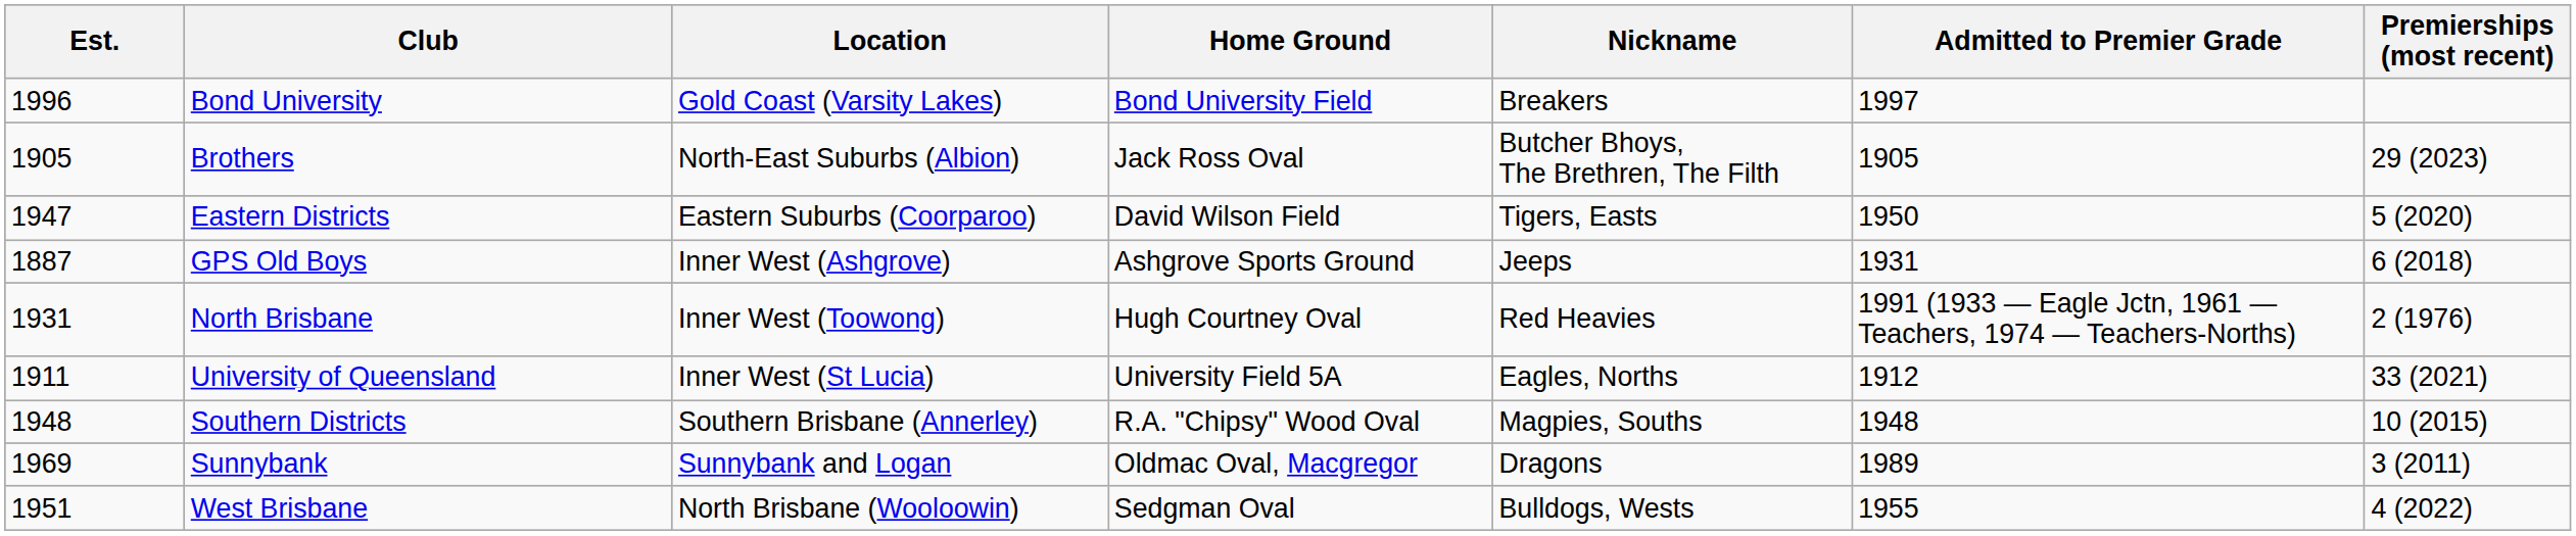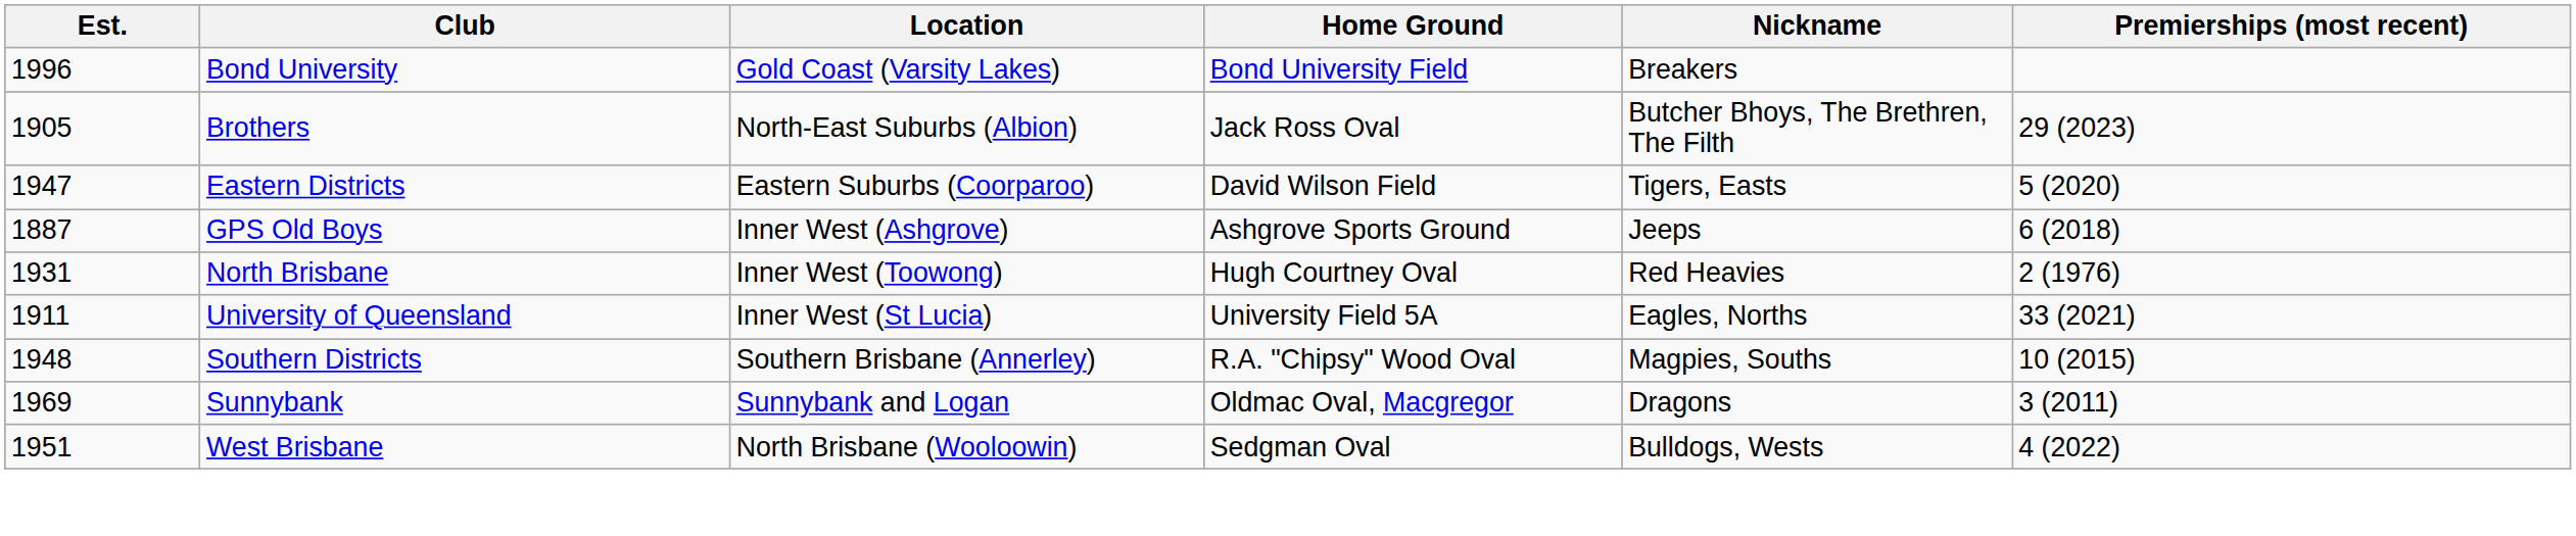- column: Admitted to Premier Grade | 1997 | 1905 | 1950 | 1931 | 1991 (1933 — Eagle Jctn, 1961 — Teachers, 1974 — Teachers-Norths) | 1912 | 1948 | 1989 | 1955
